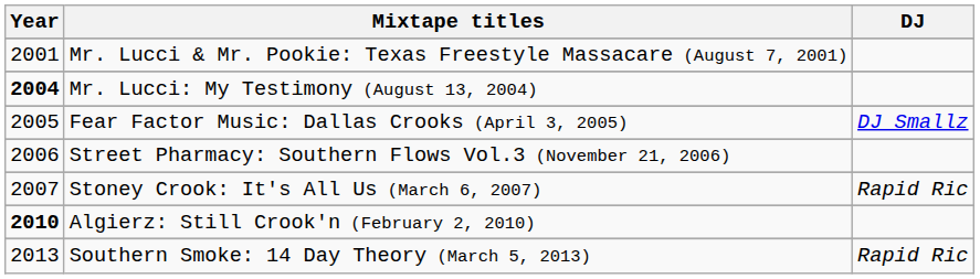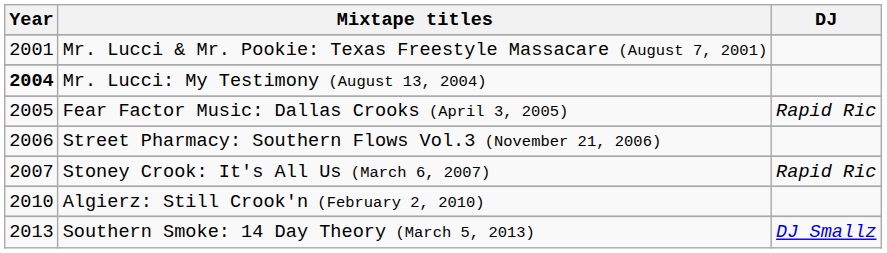Fear Factor Music: Dallas Crooks (April 3, 2005) | DJ: DJ Smallz -> Rapid Ric
Algierz: Still Crook'n (February 2, 2010) | Year: bold -> normal
Southern Smoke: 14 Day Theory (March 5, 2013) | DJ: Rapid Ric -> DJ Smallz
